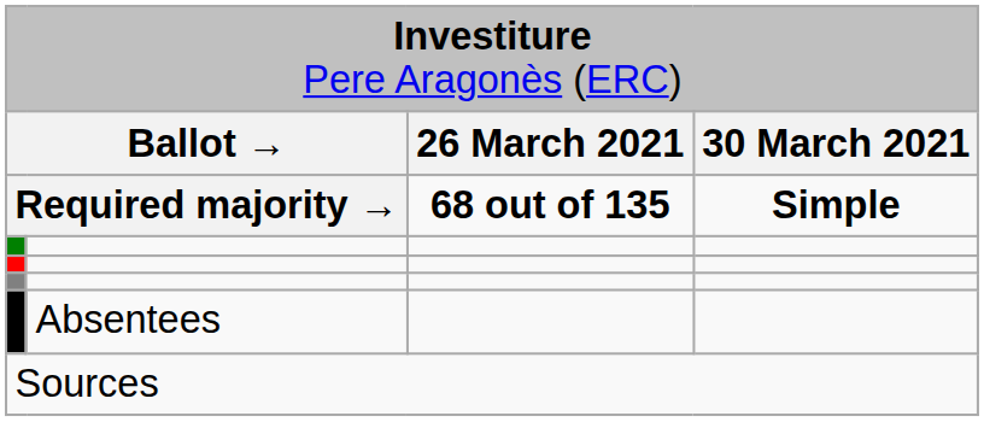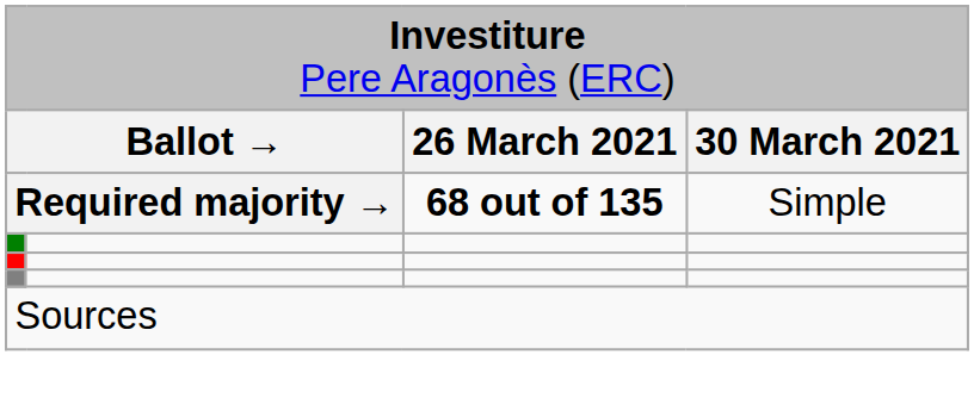Required majority → | column 4: bold -> normal
- row: Absentees
